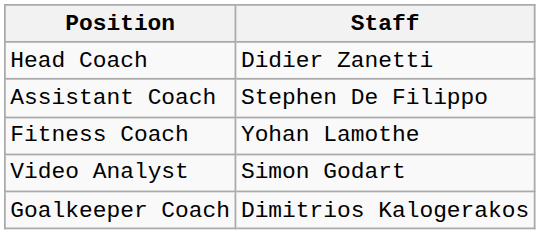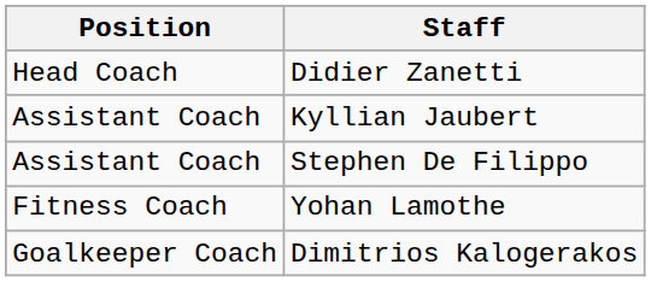+ row: Assistant Coach | Kyllian Jaubert
- row: Video Analyst | Simon Godart
